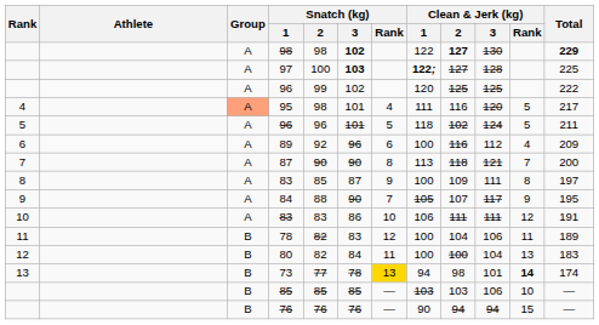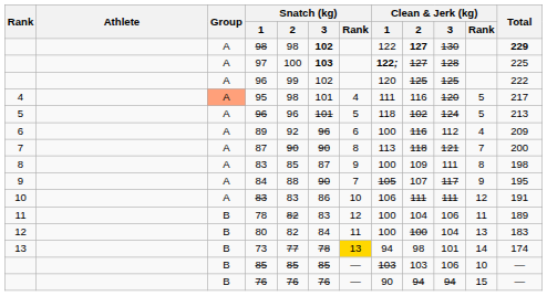5 / 96 | Total: 211 -> 213
8 / 83 | Total: 197 -> 198
73 | Clean & Jerk (kg) / Rank: bold -> normal
